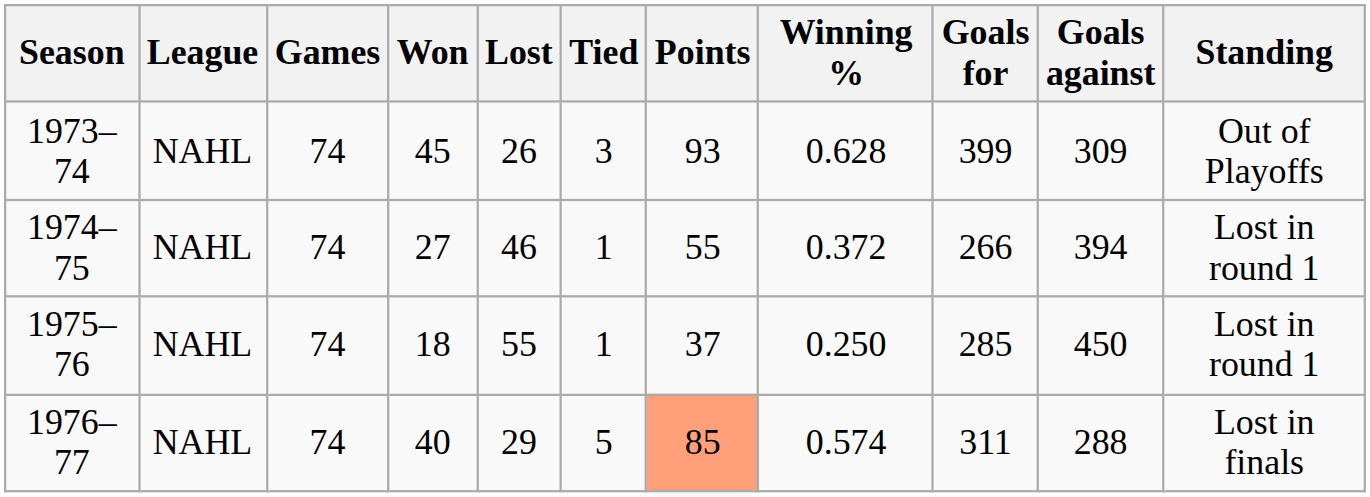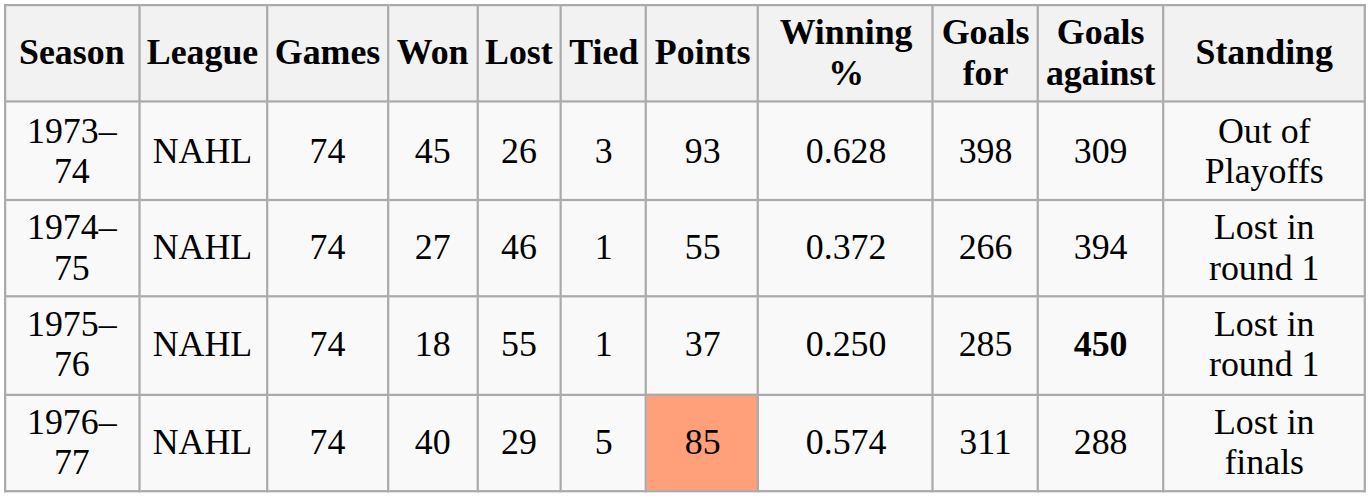1973–74 | Goals for: 399 -> 398
1975–76 | Goals against: normal -> bold
